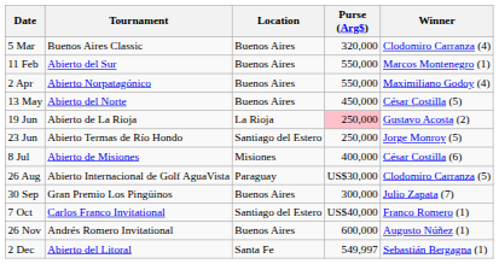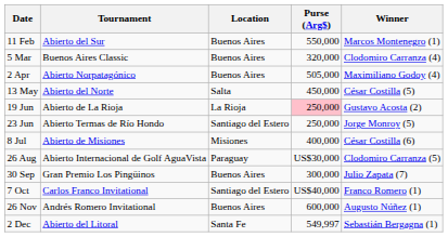rows swapped: 11 Feb <-> 5 Mar
2 Apr | Purse (Arg$): 550,000 -> 505,000
13 May | Location: Buenos Aires -> Salta
